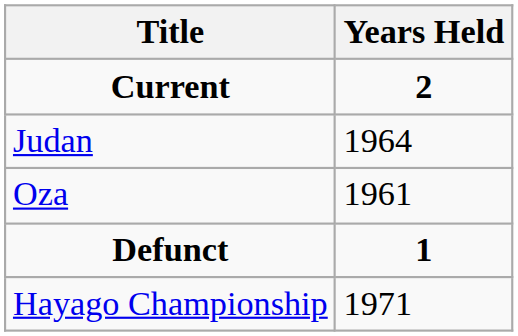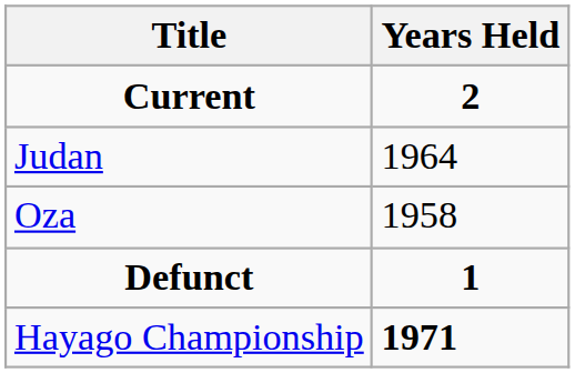Oza | Years Held: 1961 -> 1958
Hayago Championship | Years Held: normal -> bold
